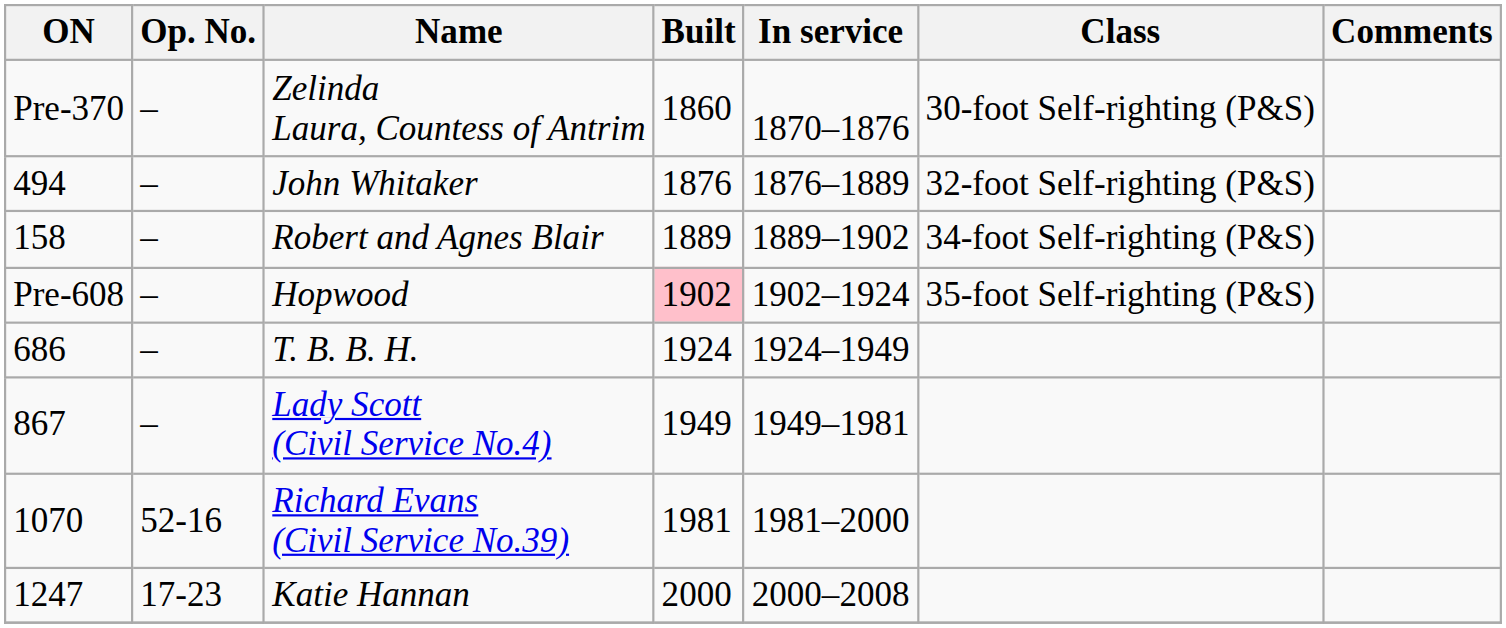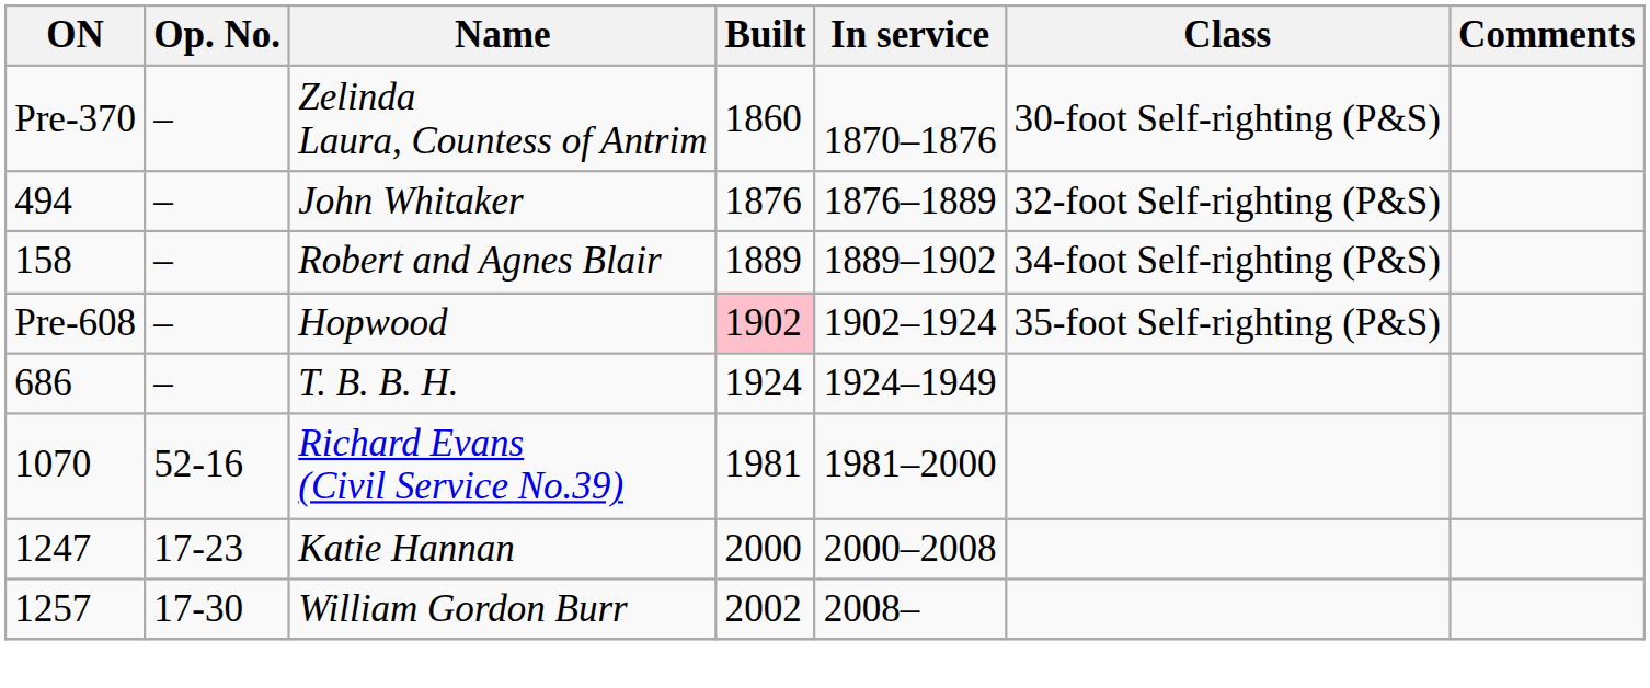- row: 867 | – | Lady Scott (Civil Service No.4) | 1949 | 1949–1981
+ row: 1257 | 17-30 | William Gordon Burr | 2002 | 2008–
